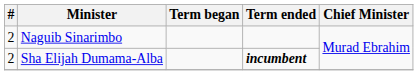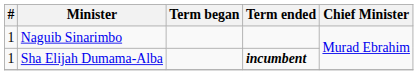Naguib Sinarimbo | #: 2 -> 1
Sha Elijah Dumama-Alba | #: 2 -> 1
